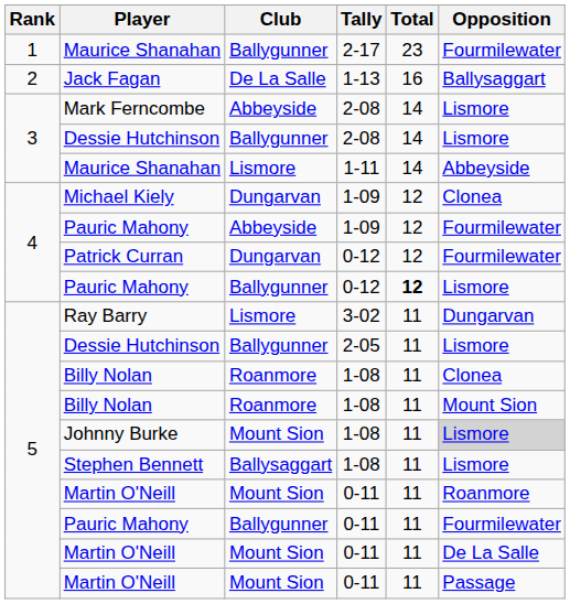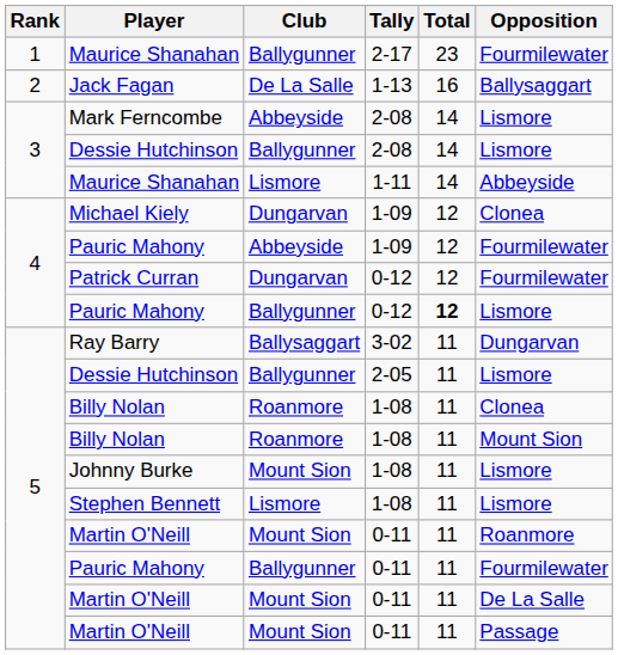Ray Barry | Club: Lismore -> Ballysaggart
Johnny Burke | Opposition: lightgrey background -> no background
Stephen Bennett | Club: Ballysaggart -> Lismore
